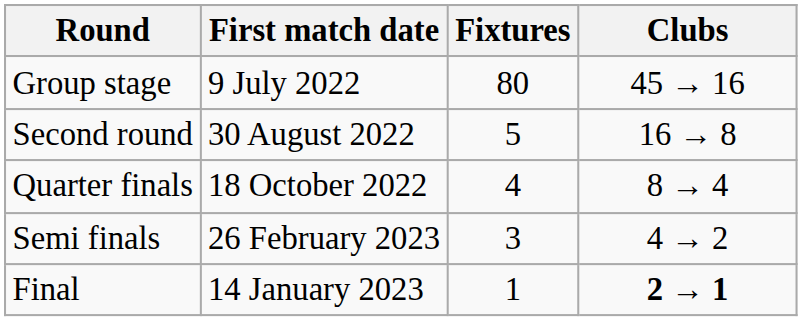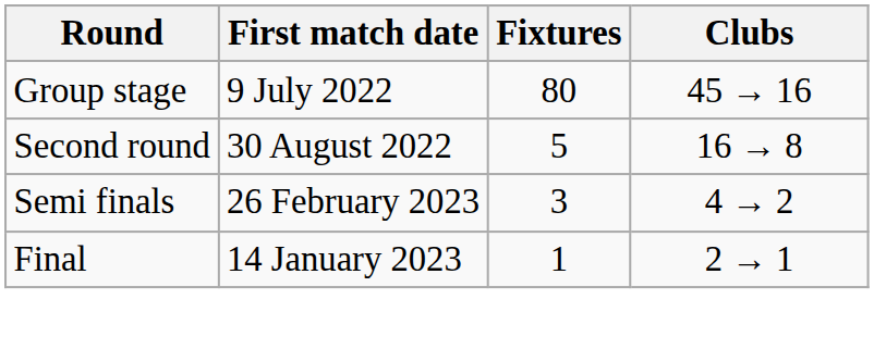- row: Quarter finals | 18 October 2022 | 4 | 8 → 4
Final | Clubs: bold -> normal
